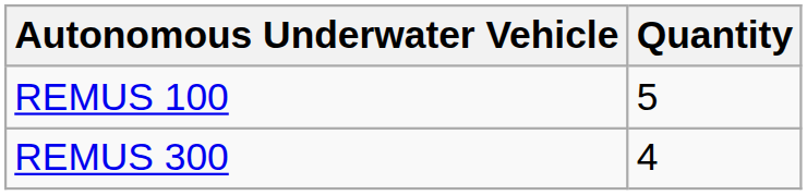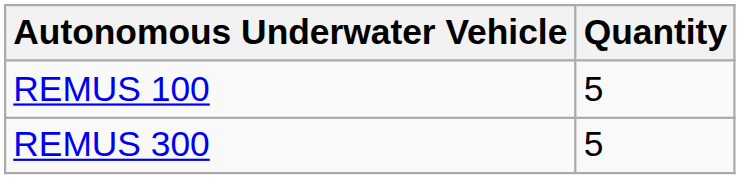REMUS 300 | Quantity: 4 -> 5
